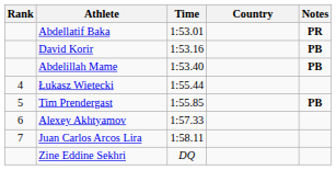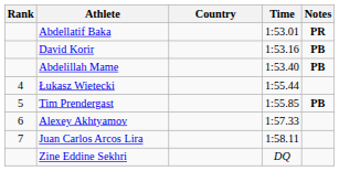columns swapped: Country <-> Time
